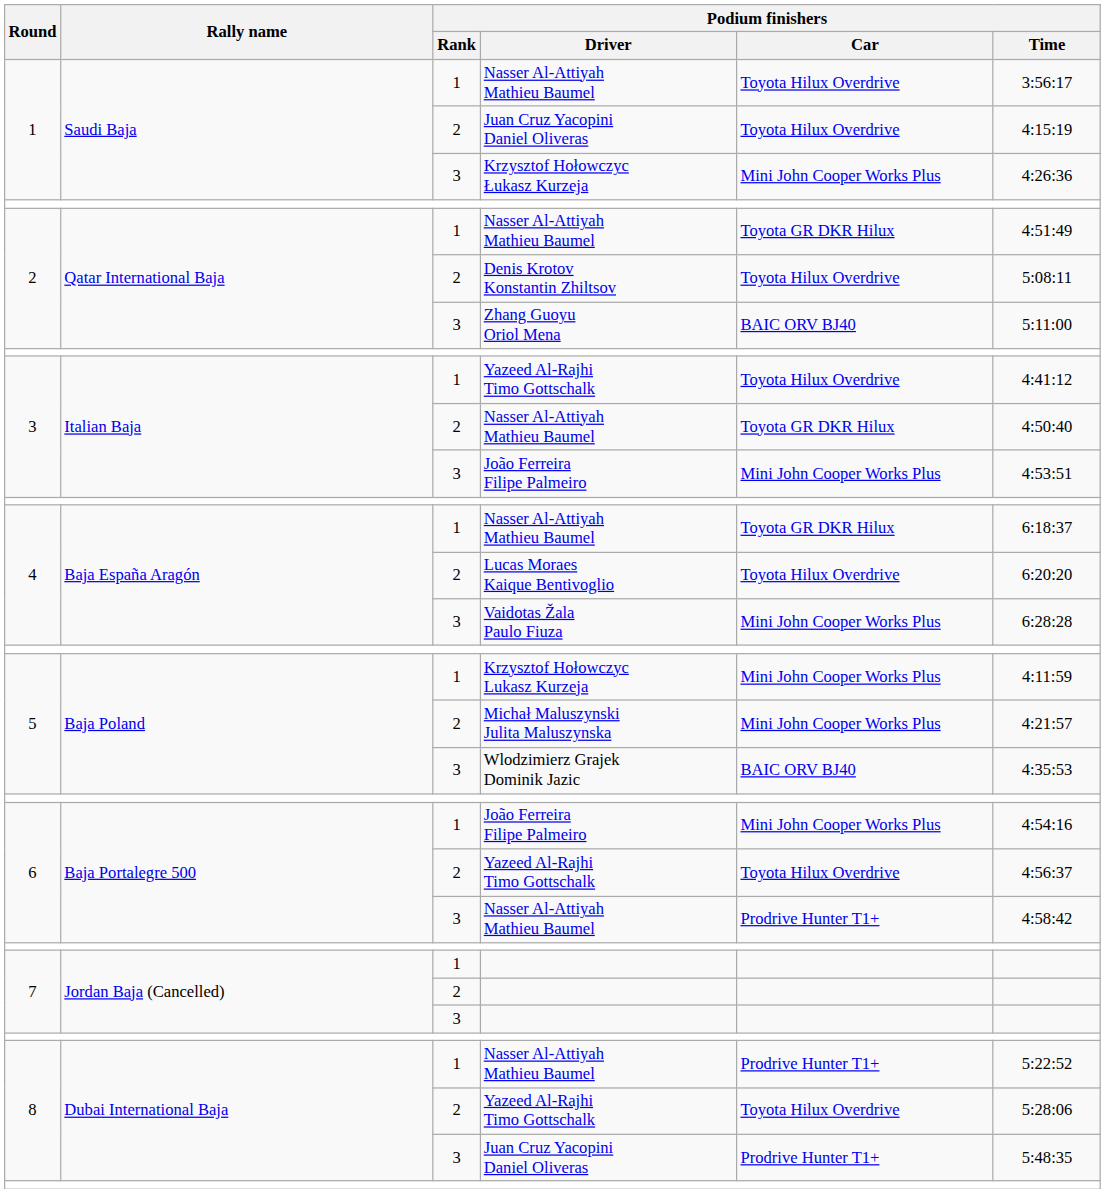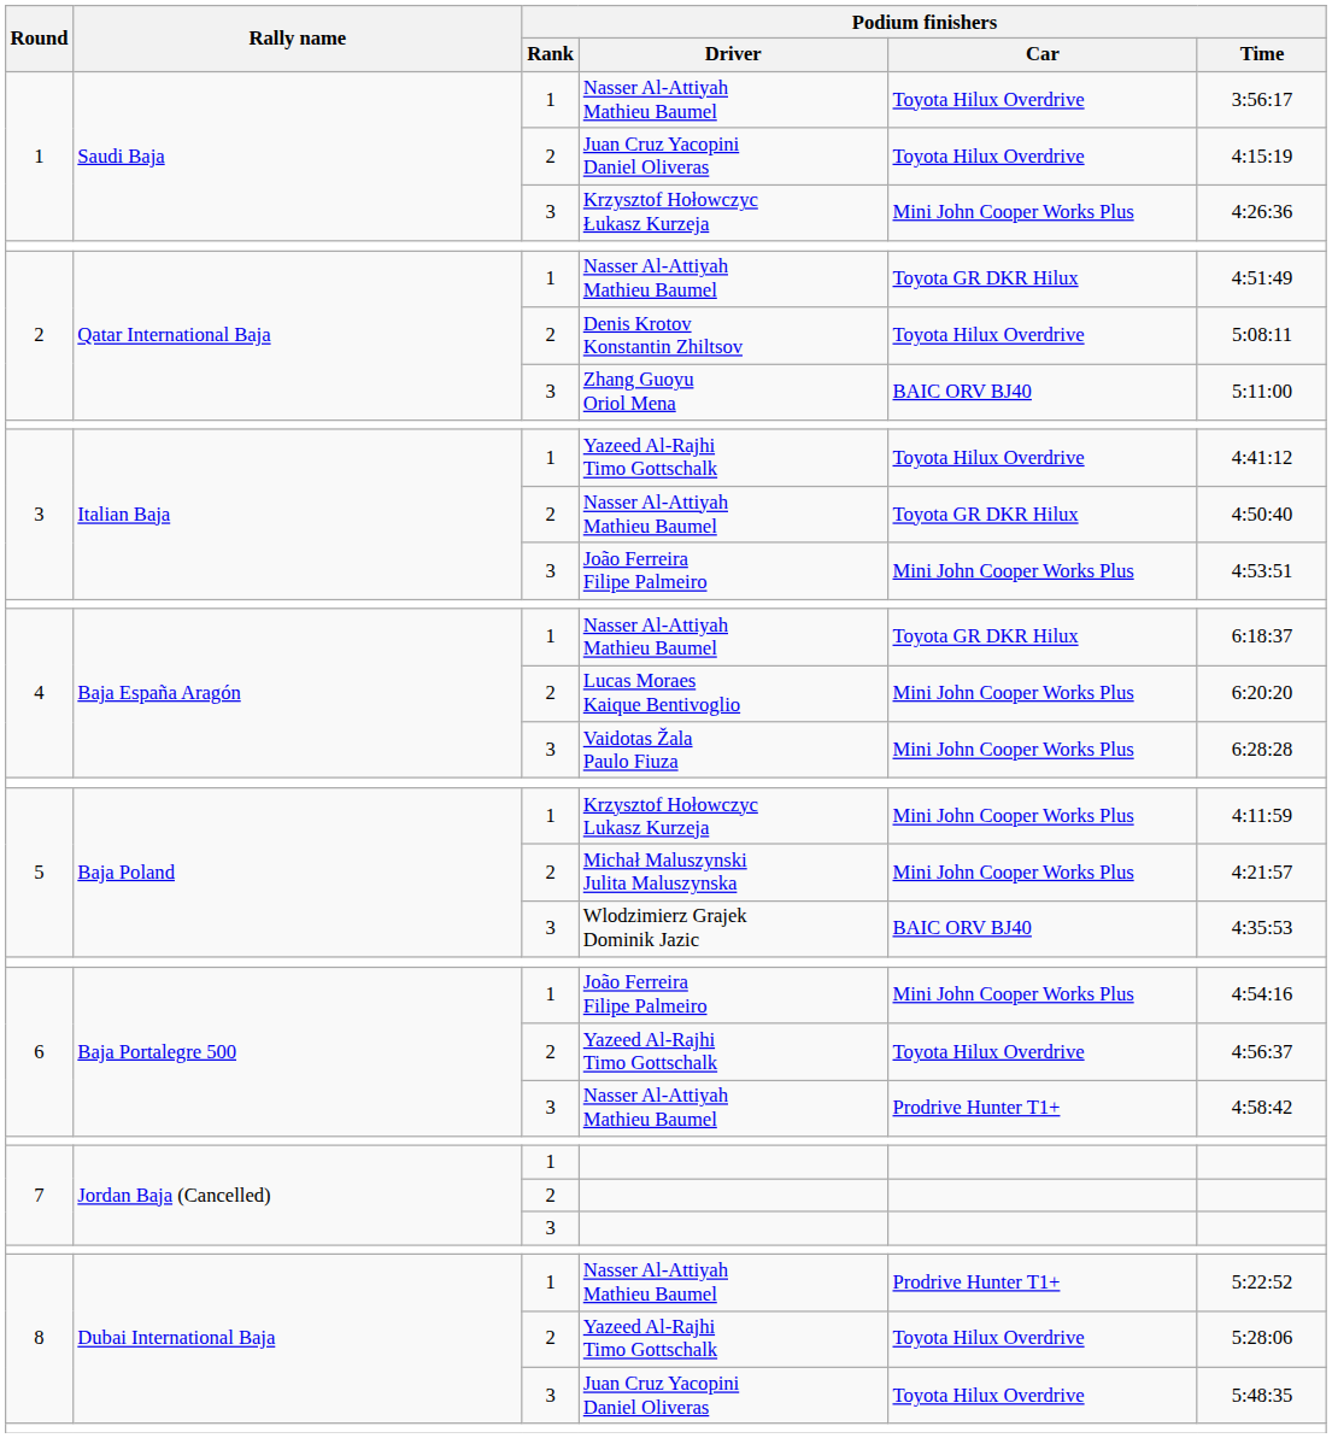Lucas Moraes Kaique Bentivoglio | Podium finishers / Car: Toyota Hilux Overdrive -> Mini John Cooper Works Plus
8 / Juan Cruz Yacopini Daniel Oliveras | Podium finishers / Car: Prodrive Hunter T1+ -> Toyota Hilux Overdrive
